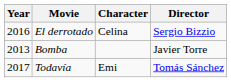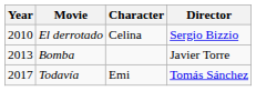El derrotado | Year: 2016 -> 2010
